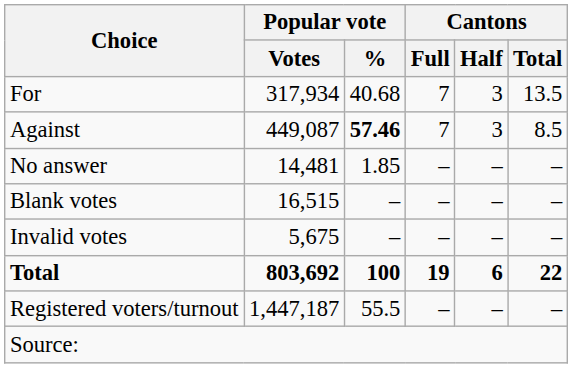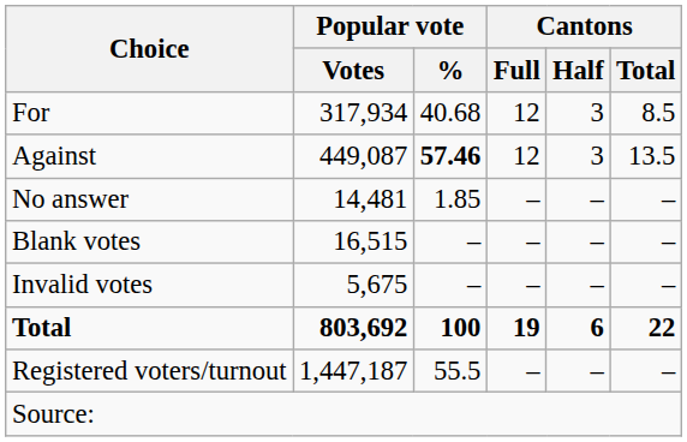For | Cantons / Full: 7 -> 12
For | Cantons / Total: 13.5 -> 8.5
Against | Cantons / Full: 7 -> 12
Against | Cantons / Total: 8.5 -> 13.5
